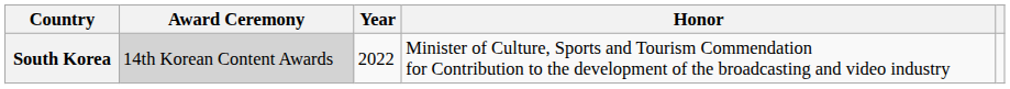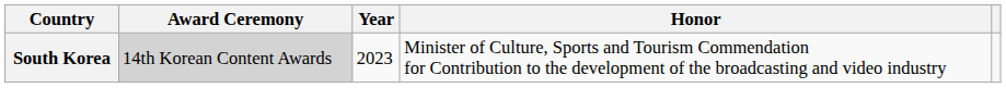South Korea | Year: 2022 -> 2023
